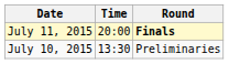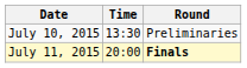rows swapped: July 10, 2015 <-> July 11, 2015
